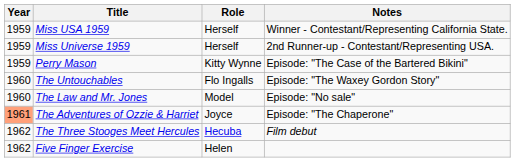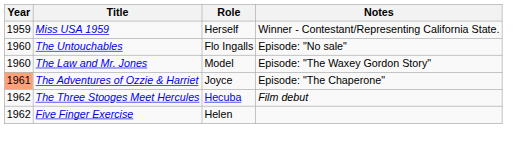- row: 1959 | Miss Universe 1959 | Herself | 2nd Runner-up - Contestant/Representing USA.
- row: 1959 | Perry Mason | Kitty Wynne | Episode: "The Case of the Bartered Bikini"
The Untouchables | Notes: Episode: "The Waxey Gordon Story" -> Episode: "No sale"
The Law and Mr. Jones | Notes: Episode: "No sale" -> Episode: "The Waxey Gordon Story"
